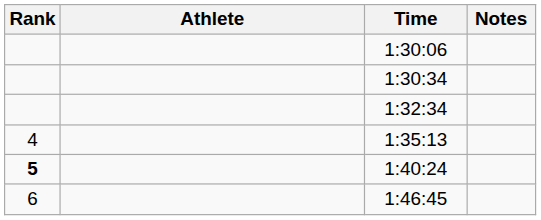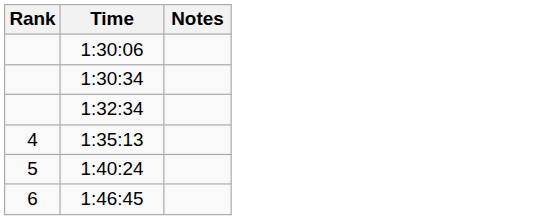- column: Athlete
1:40:24 | Rank: bold -> normal
